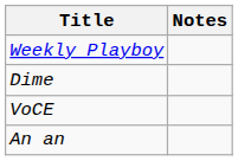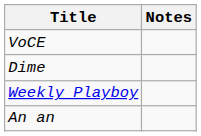rows swapped: Weekly Playboy <-> VoCE
